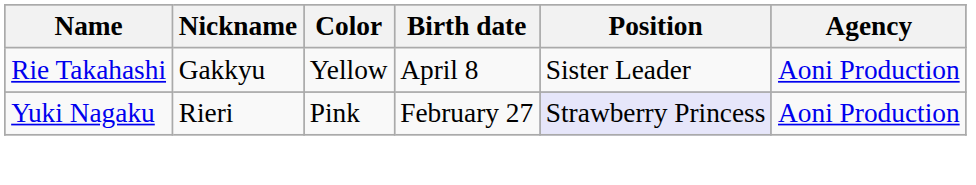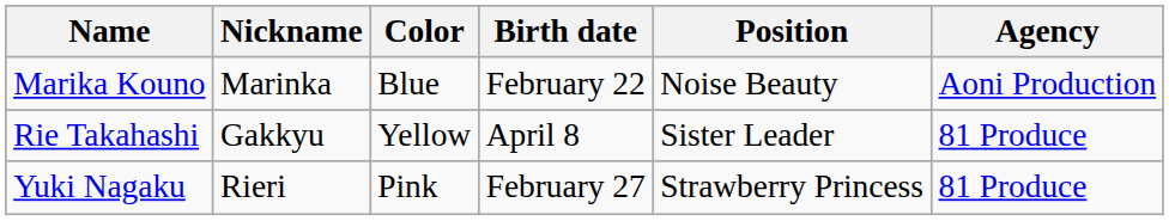+ row: Marika Kouno | Marinka | Blue | February 22 | Noise Beauty | Aoni Production
Rie Takahashi | Agency: Aoni Production -> 81 Produce
Yuki Nagaku | Position: lavender background -> no background
Yuki Nagaku | Agency: Aoni Production -> 81 Produce
